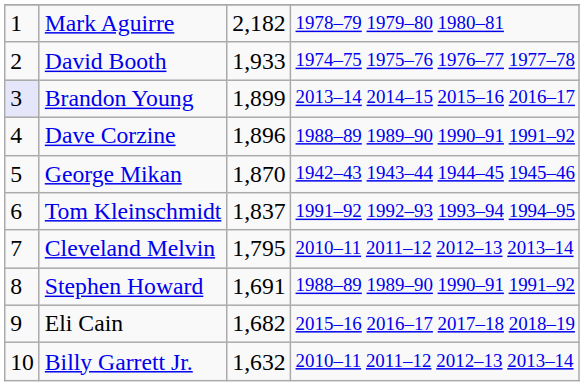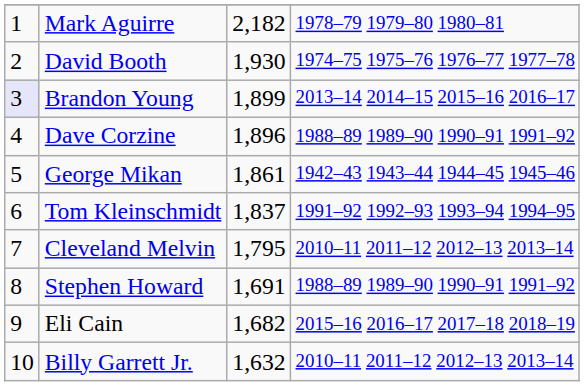David Booth | column 3: 1,933 -> 1,930
George Mikan | column 3: 1,870 -> 1,861
